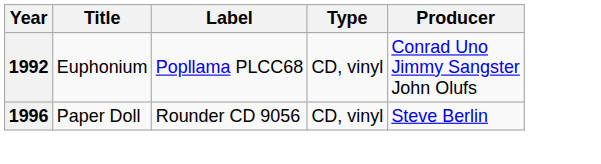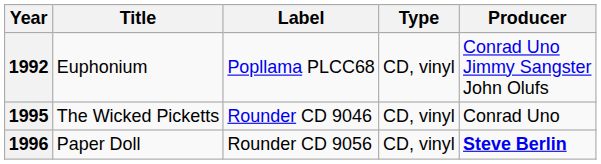+ row: 1995 | The Wicked Picketts | Rounder CD 9046 | CD, vinyl | Conrad Uno
1996 | Producer: normal -> bold
